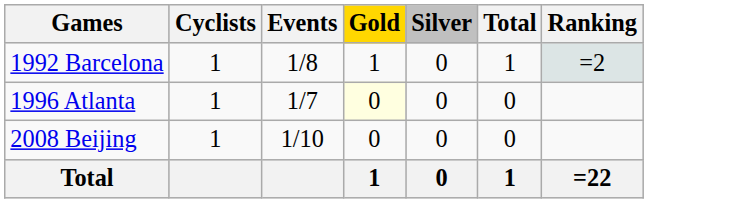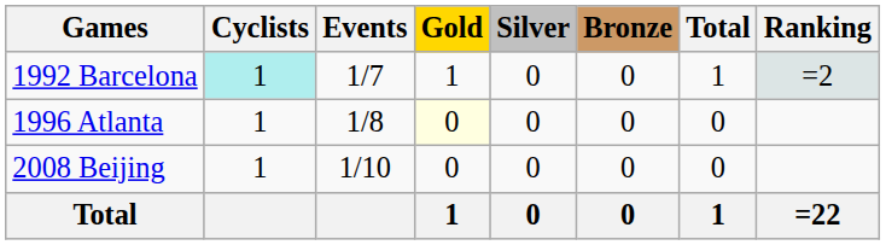+ column: Bronze | 0 | 0 | 0 | 0
1992 Barcelona | Cyclists: no background -> paleturquoise background
1992 Barcelona | Events: 1/8 -> 1/7
1996 Atlanta | Events: 1/7 -> 1/8
